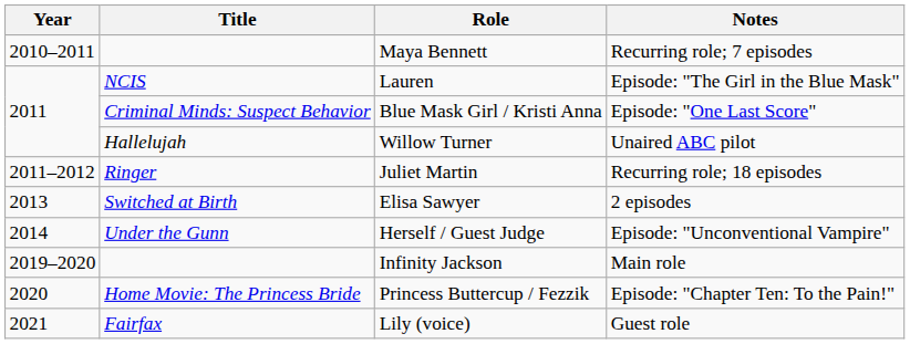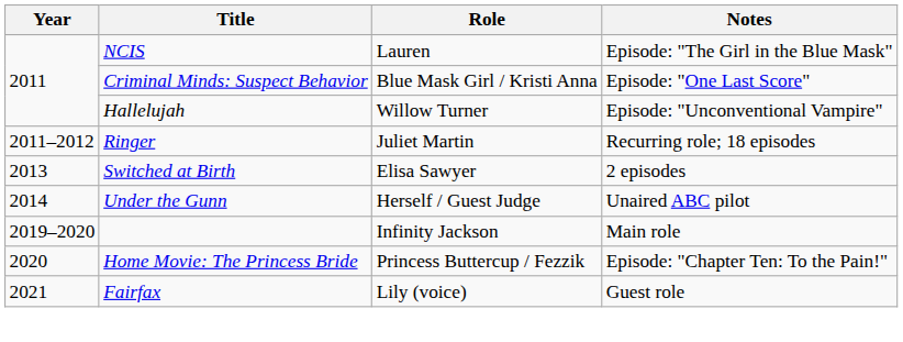- row: 2010–2011 | Maya Bennett | Recurring role; 7 episodes
Willow Turner | Notes: Unaired ABC pilot -> Episode: "Unconventional Vampire"
Herself / Guest Judge | Notes: Episode: "Unconventional Vampire" -> Unaired ABC pilot
